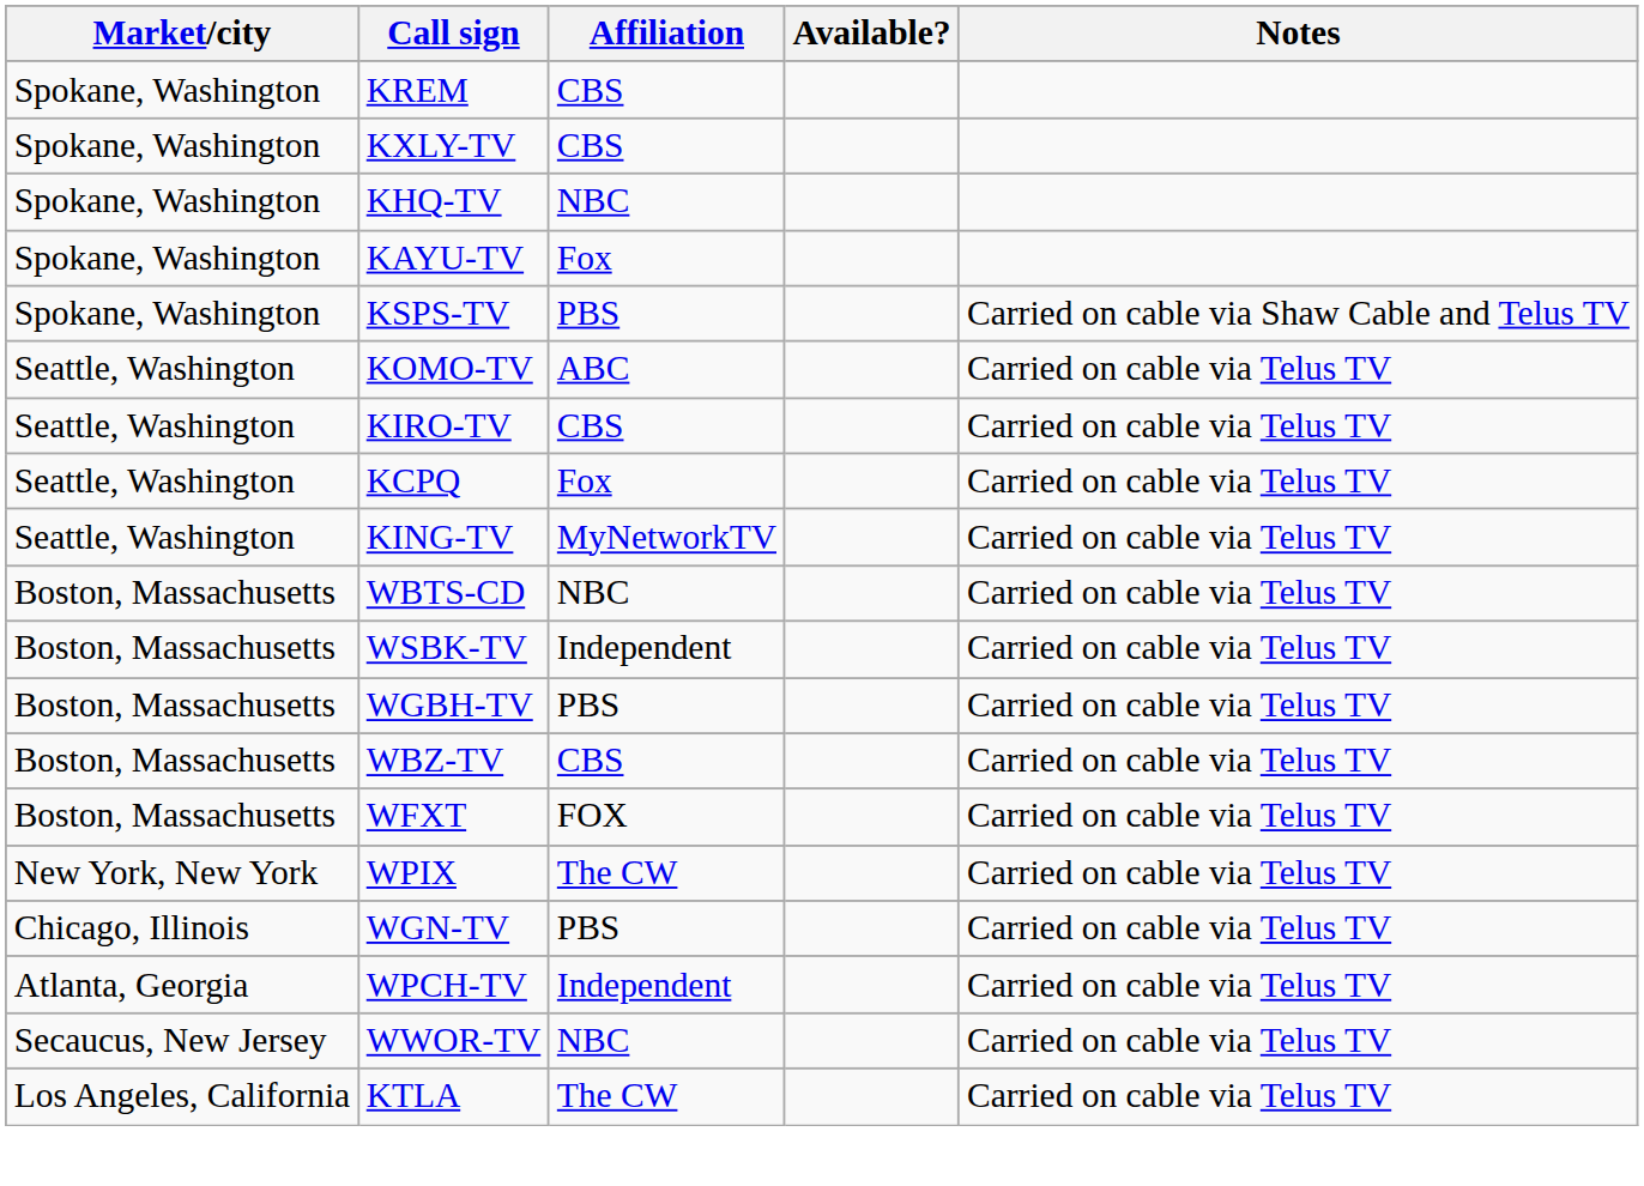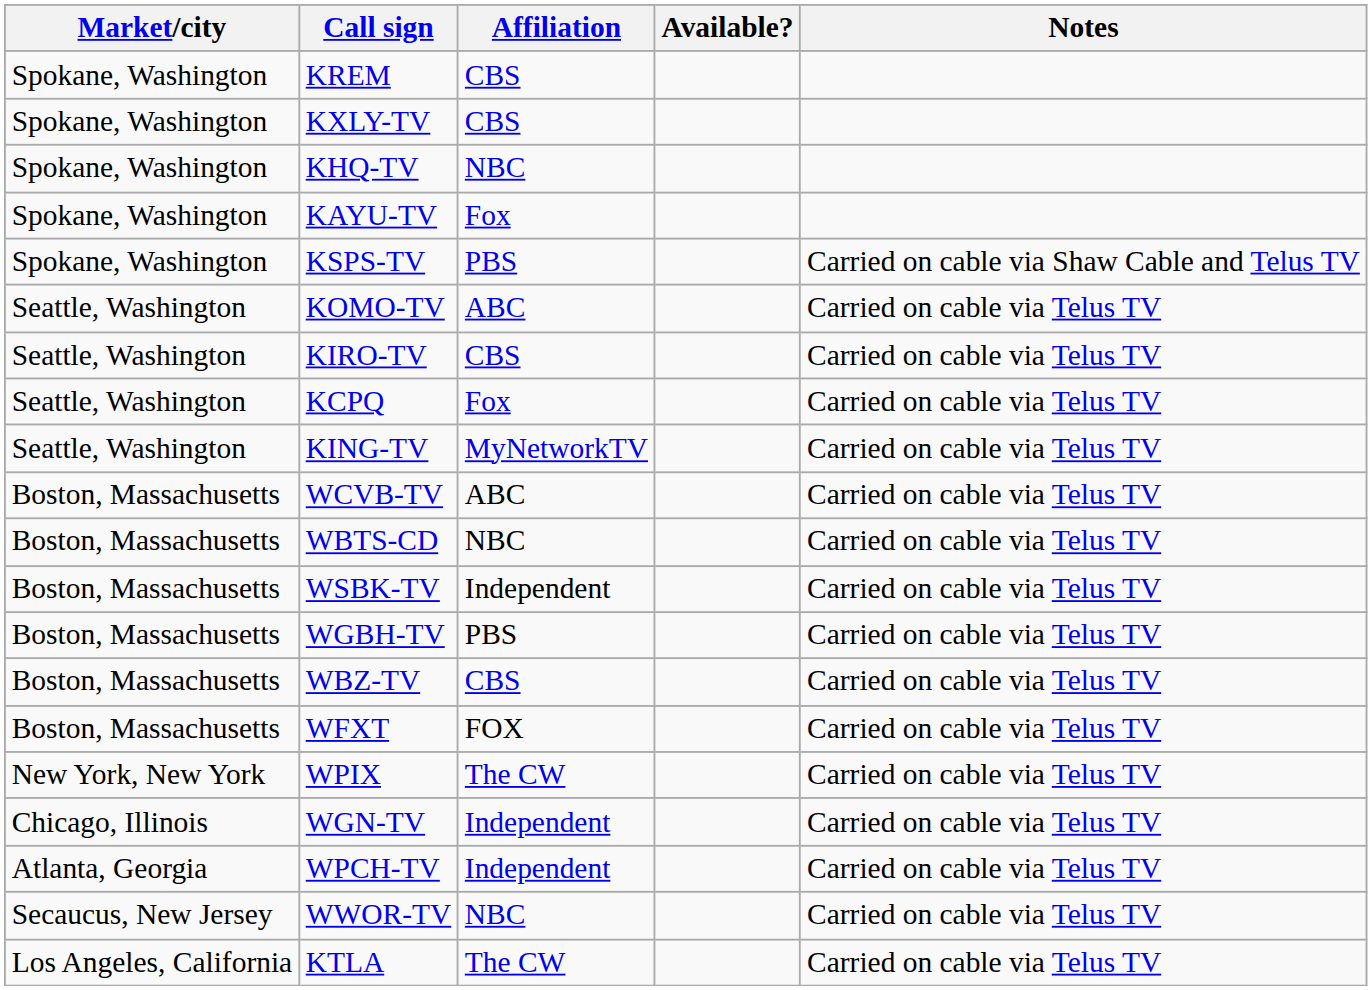+ row: Boston, Massachusetts | WCVB-TV | ABC | Carried on cable via Telus TV
WGN-TV | Affiliation: PBS -> Independent
